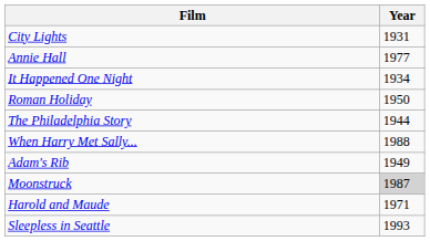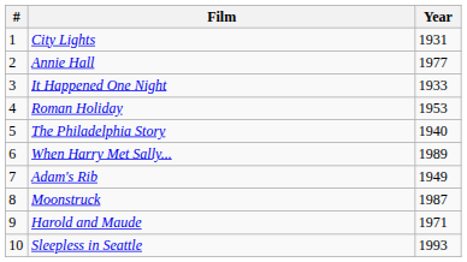+ column: # | 1 | 2 | 3 | 4 | 5 | 6 | 7 | 8 | 9 | 10
It Happened One Night | Year: 1934 -> 1933
Roman Holiday | Year: 1950 -> 1953
The Philadelphia Story | Year: 1944 -> 1940
When Harry Met Sally... | Year: 1988 -> 1989
Moonstruck | Year: lightgrey background -> no background
